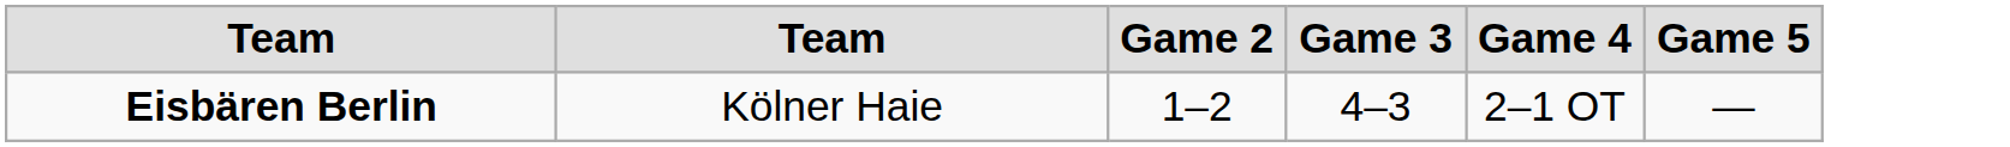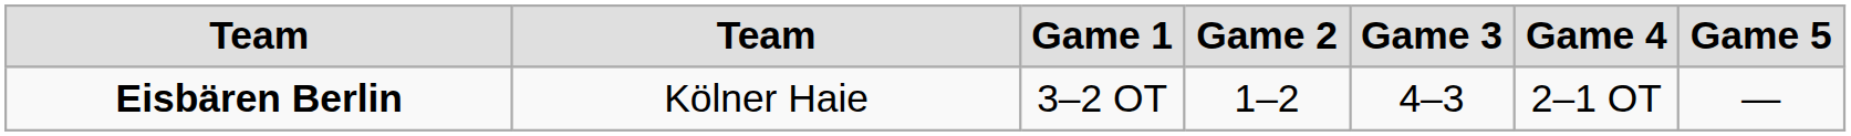+ column: Game 1 | 3–2 OT
